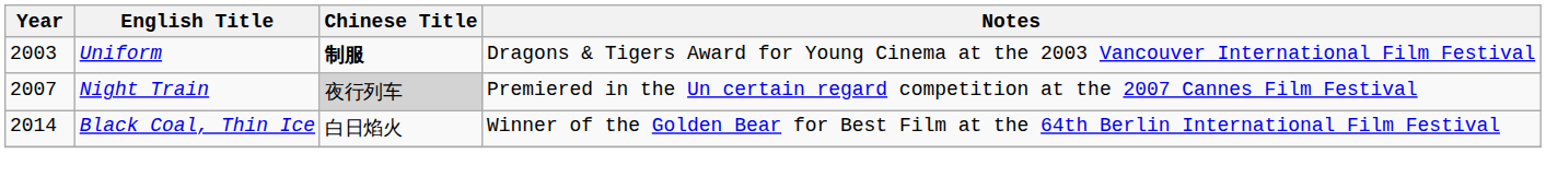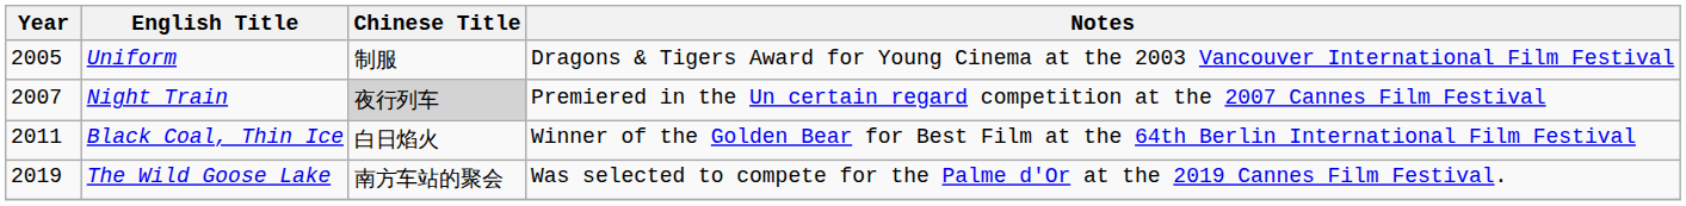Uniform | Year: 2003 -> 2005
Uniform | Chinese Title: bold -> normal
Black Coal, Thin Ice | Year: 2014 -> 2011
+ row: 2019 | The Wild Goose Lake | 南方车站的聚会 | Was selected to compete for the Palme d'Or at the 2019 Cannes Film Festival.
